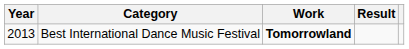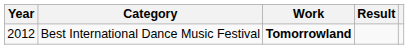Best International Dance Music Festival | Year: 2013 -> 2012
